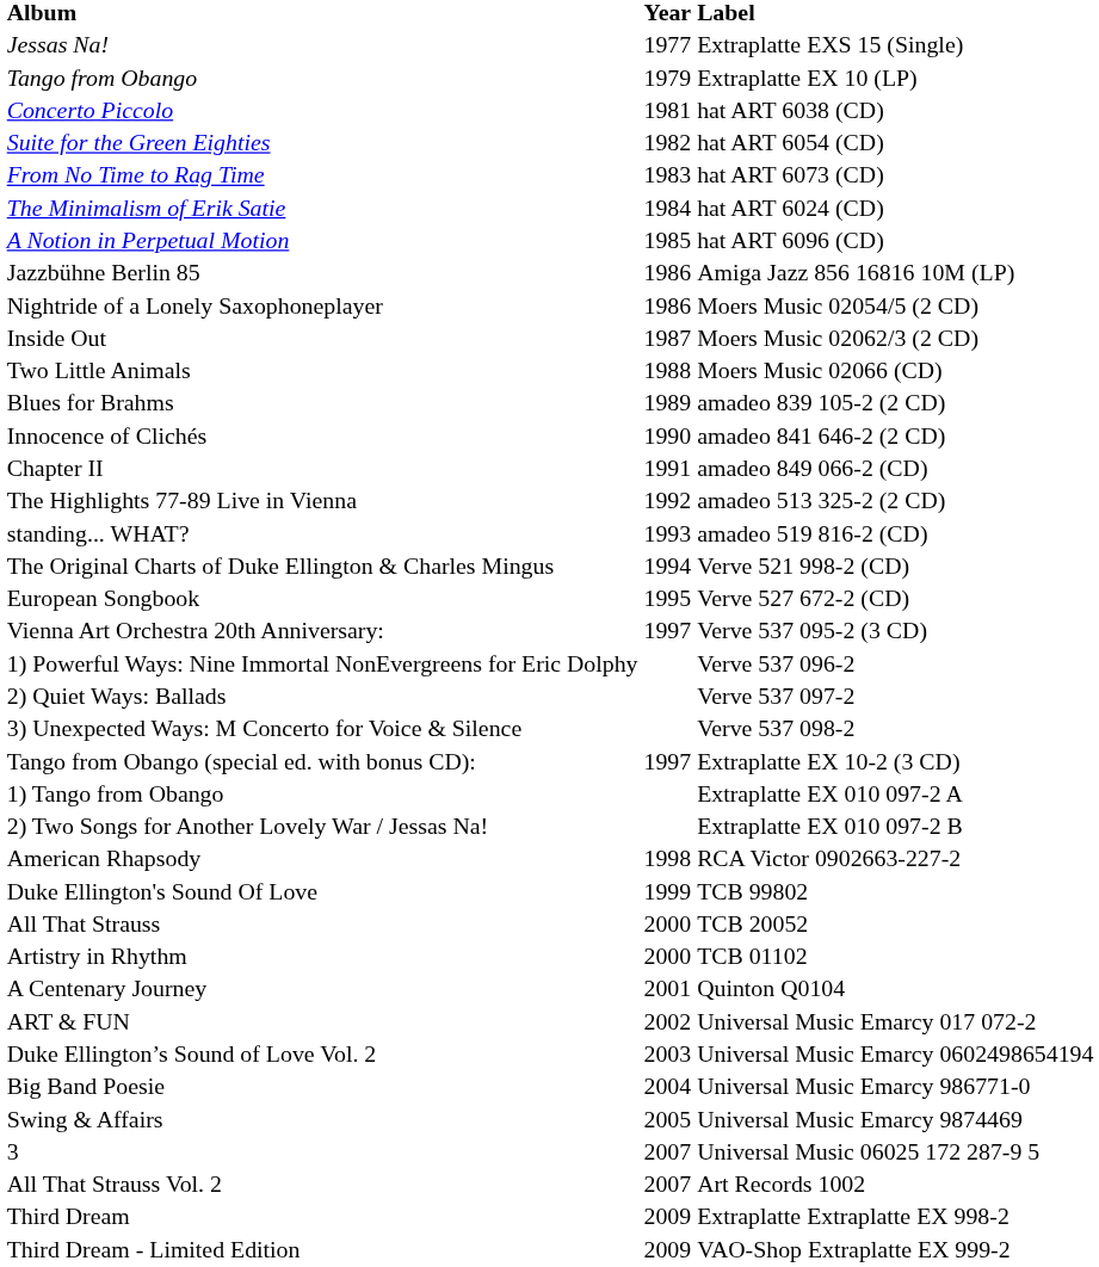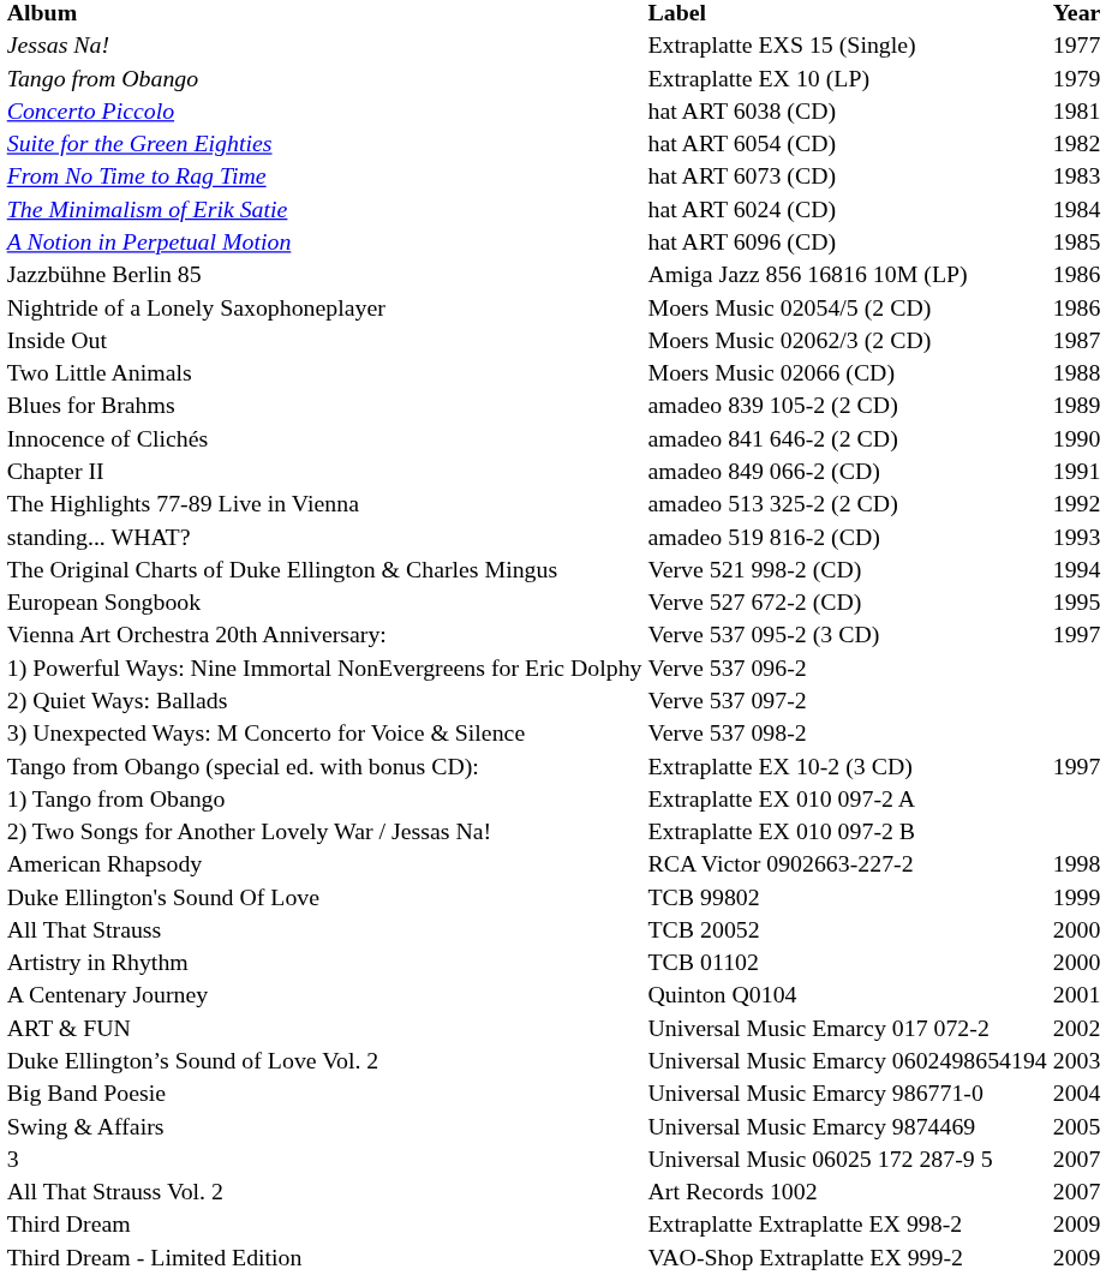columns swapped: Label <-> Year
